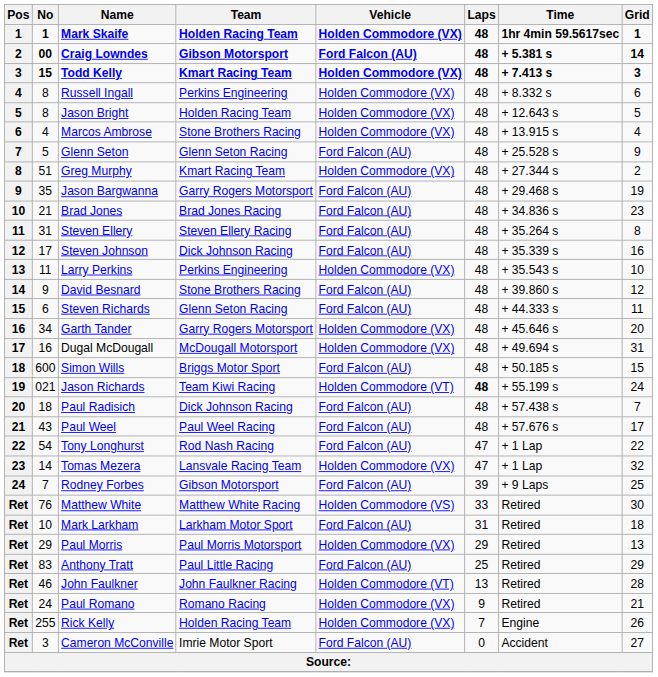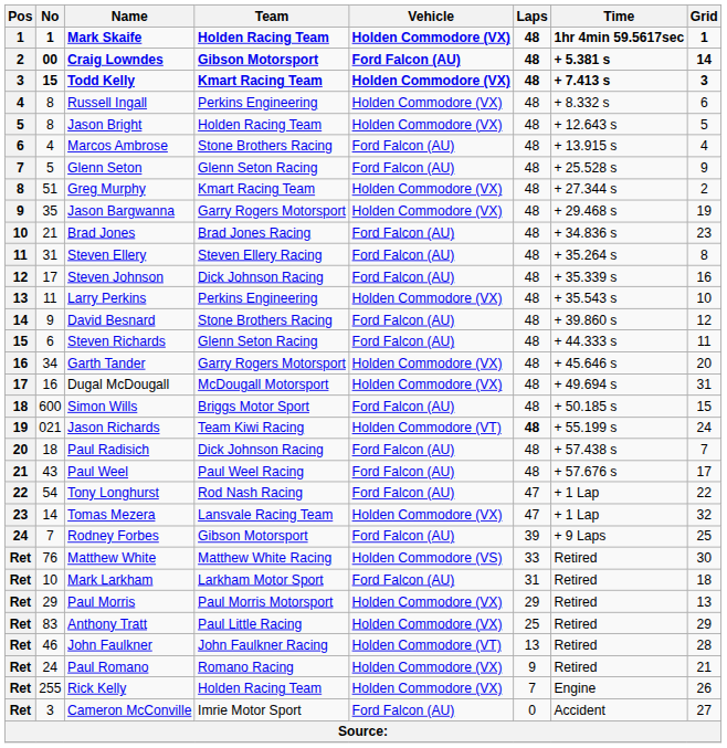Marcos Ambrose | Vehicle: Holden Commodore (VX) -> Ford Falcon (AU)
Jason Bargwanna | Vehicle: Ford Falcon (AU) -> Holden Commodore (VX)
Anthony Tratt | Vehicle: Ford Falcon (AU) -> Holden Commodore (VX)
